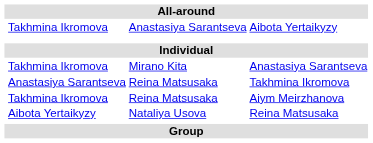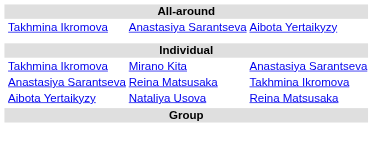- row: Takhmina Ikromova | Reina Matsusaka | Aiym Meirzhanova
